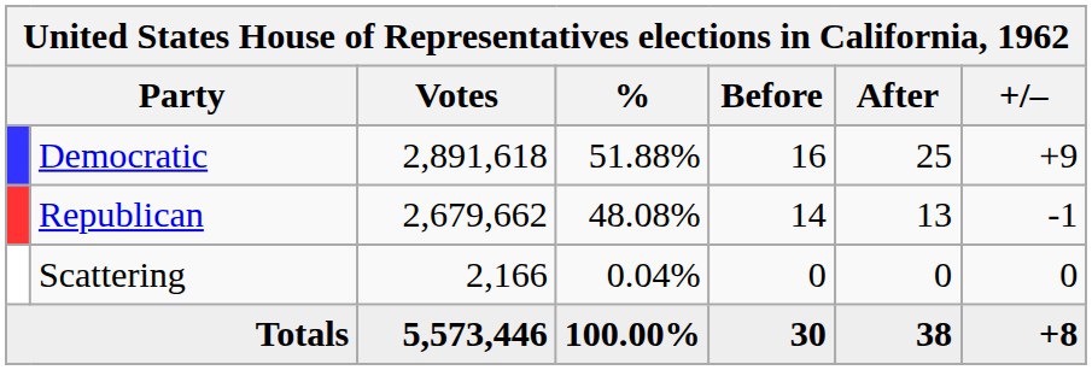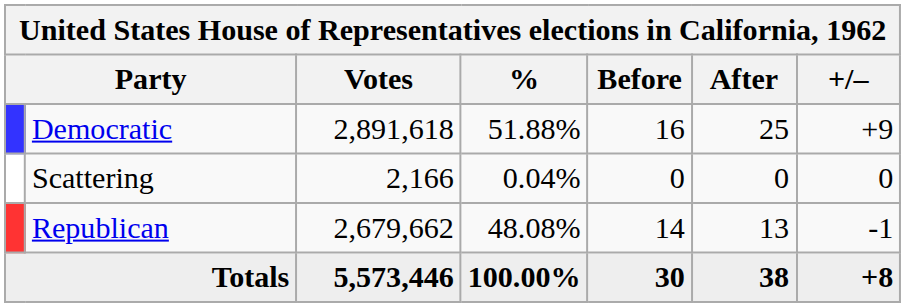rows swapped: Republican <-> Scattering
